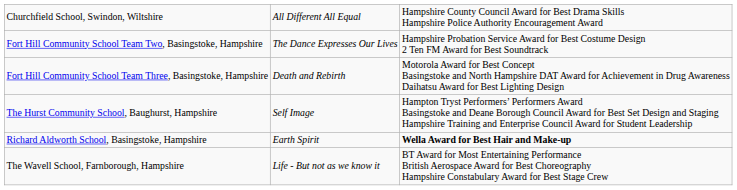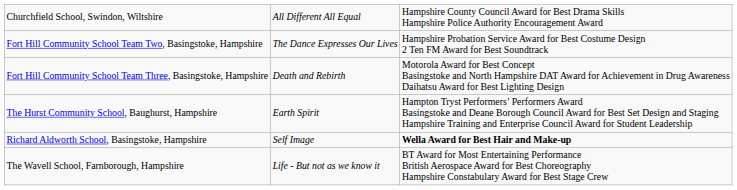The Hurst Community School, Baughurst, Hampshire | column 2: Self Image -> Earth Spirit
Richard Aldworth School, Basingstoke, Hampshire | column 2: Earth Spirit -> Self Image
